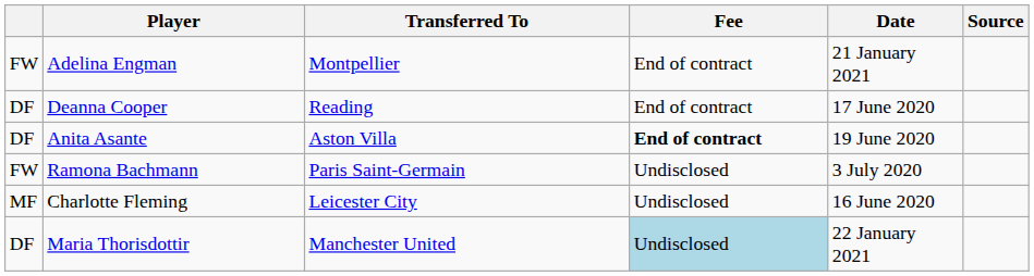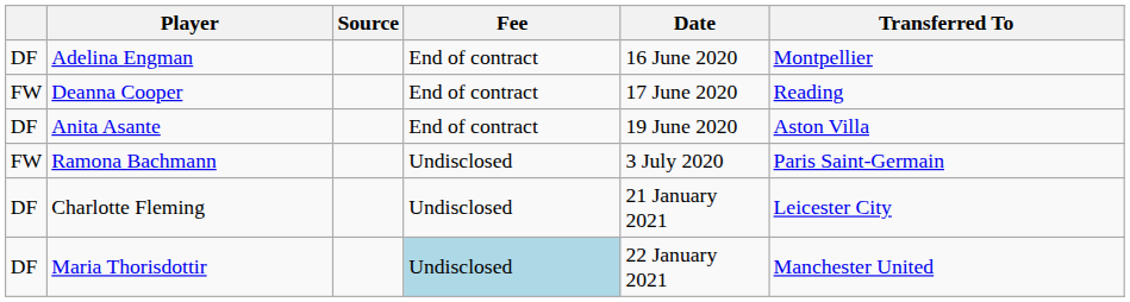columns swapped: Transferred To <-> Source
Adelina Engman | column 1: FW -> DF
Adelina Engman | Date: 21 January 2021 -> 16 June 2020
Deanna Cooper | column 1: DF -> FW
Anita Asante | Fee: bold -> normal
Charlotte Fleming | column 1: MF -> DF
Charlotte Fleming | Date: 16 June 2020 -> 21 January 2021
